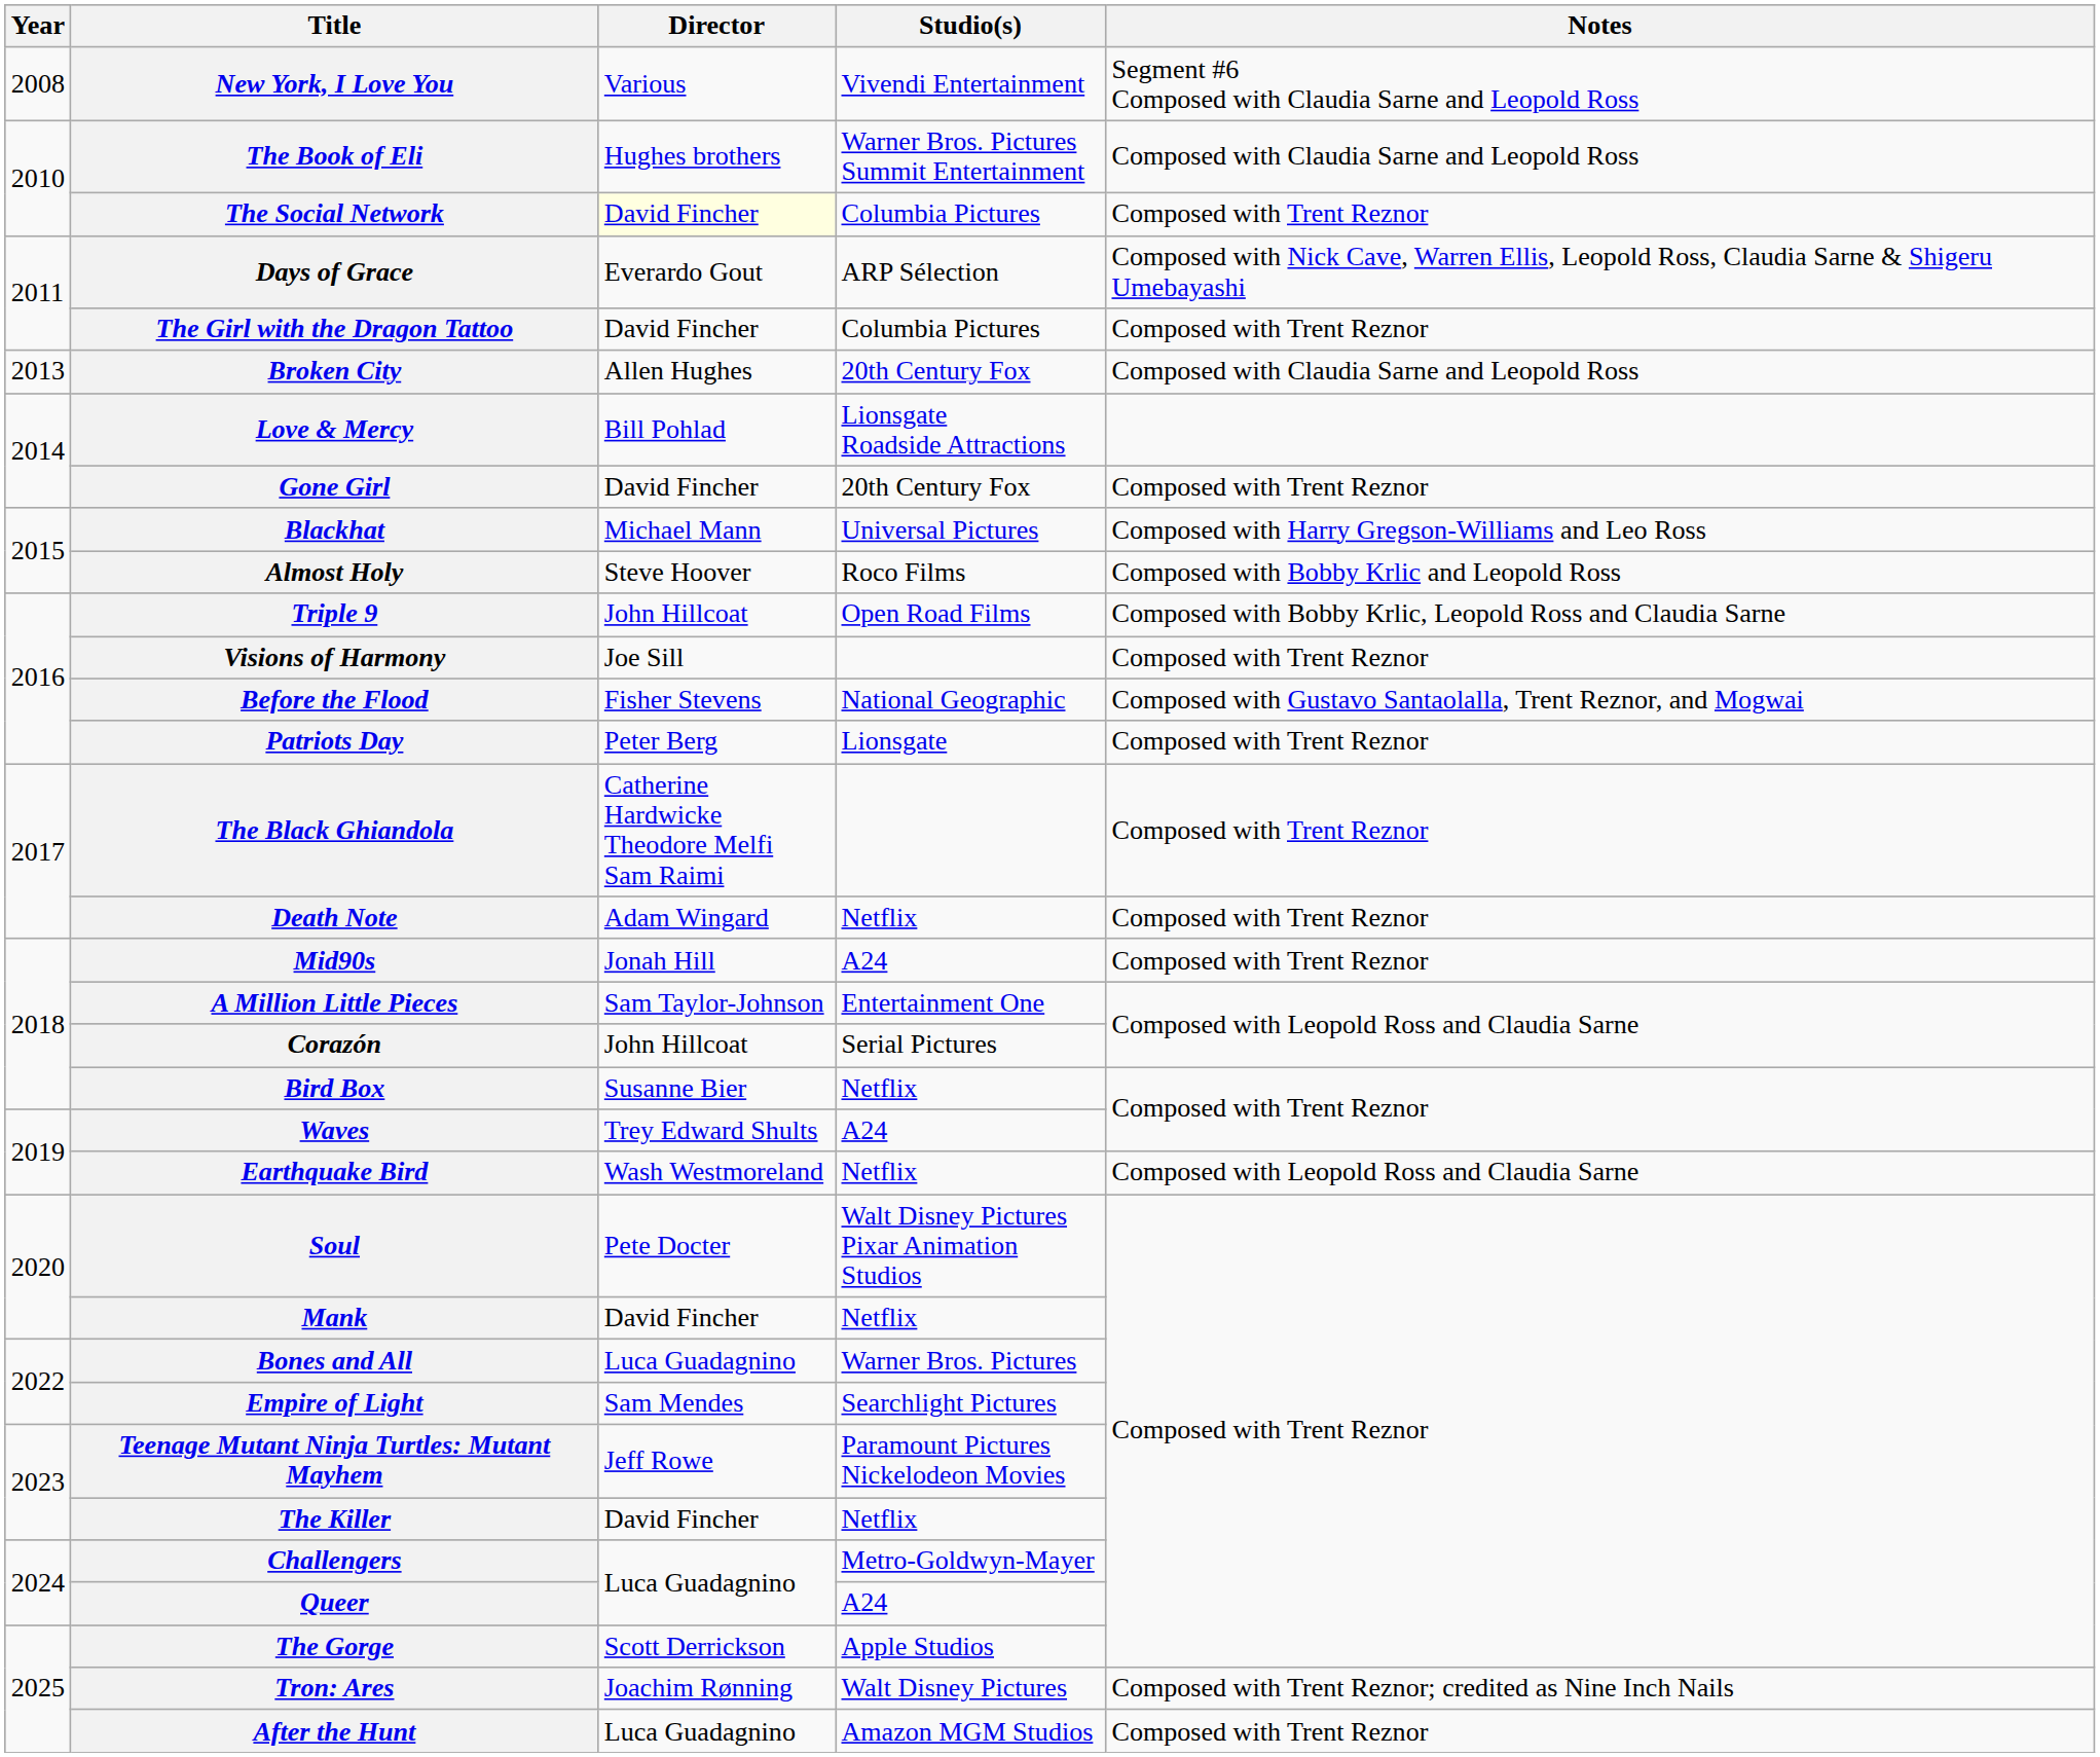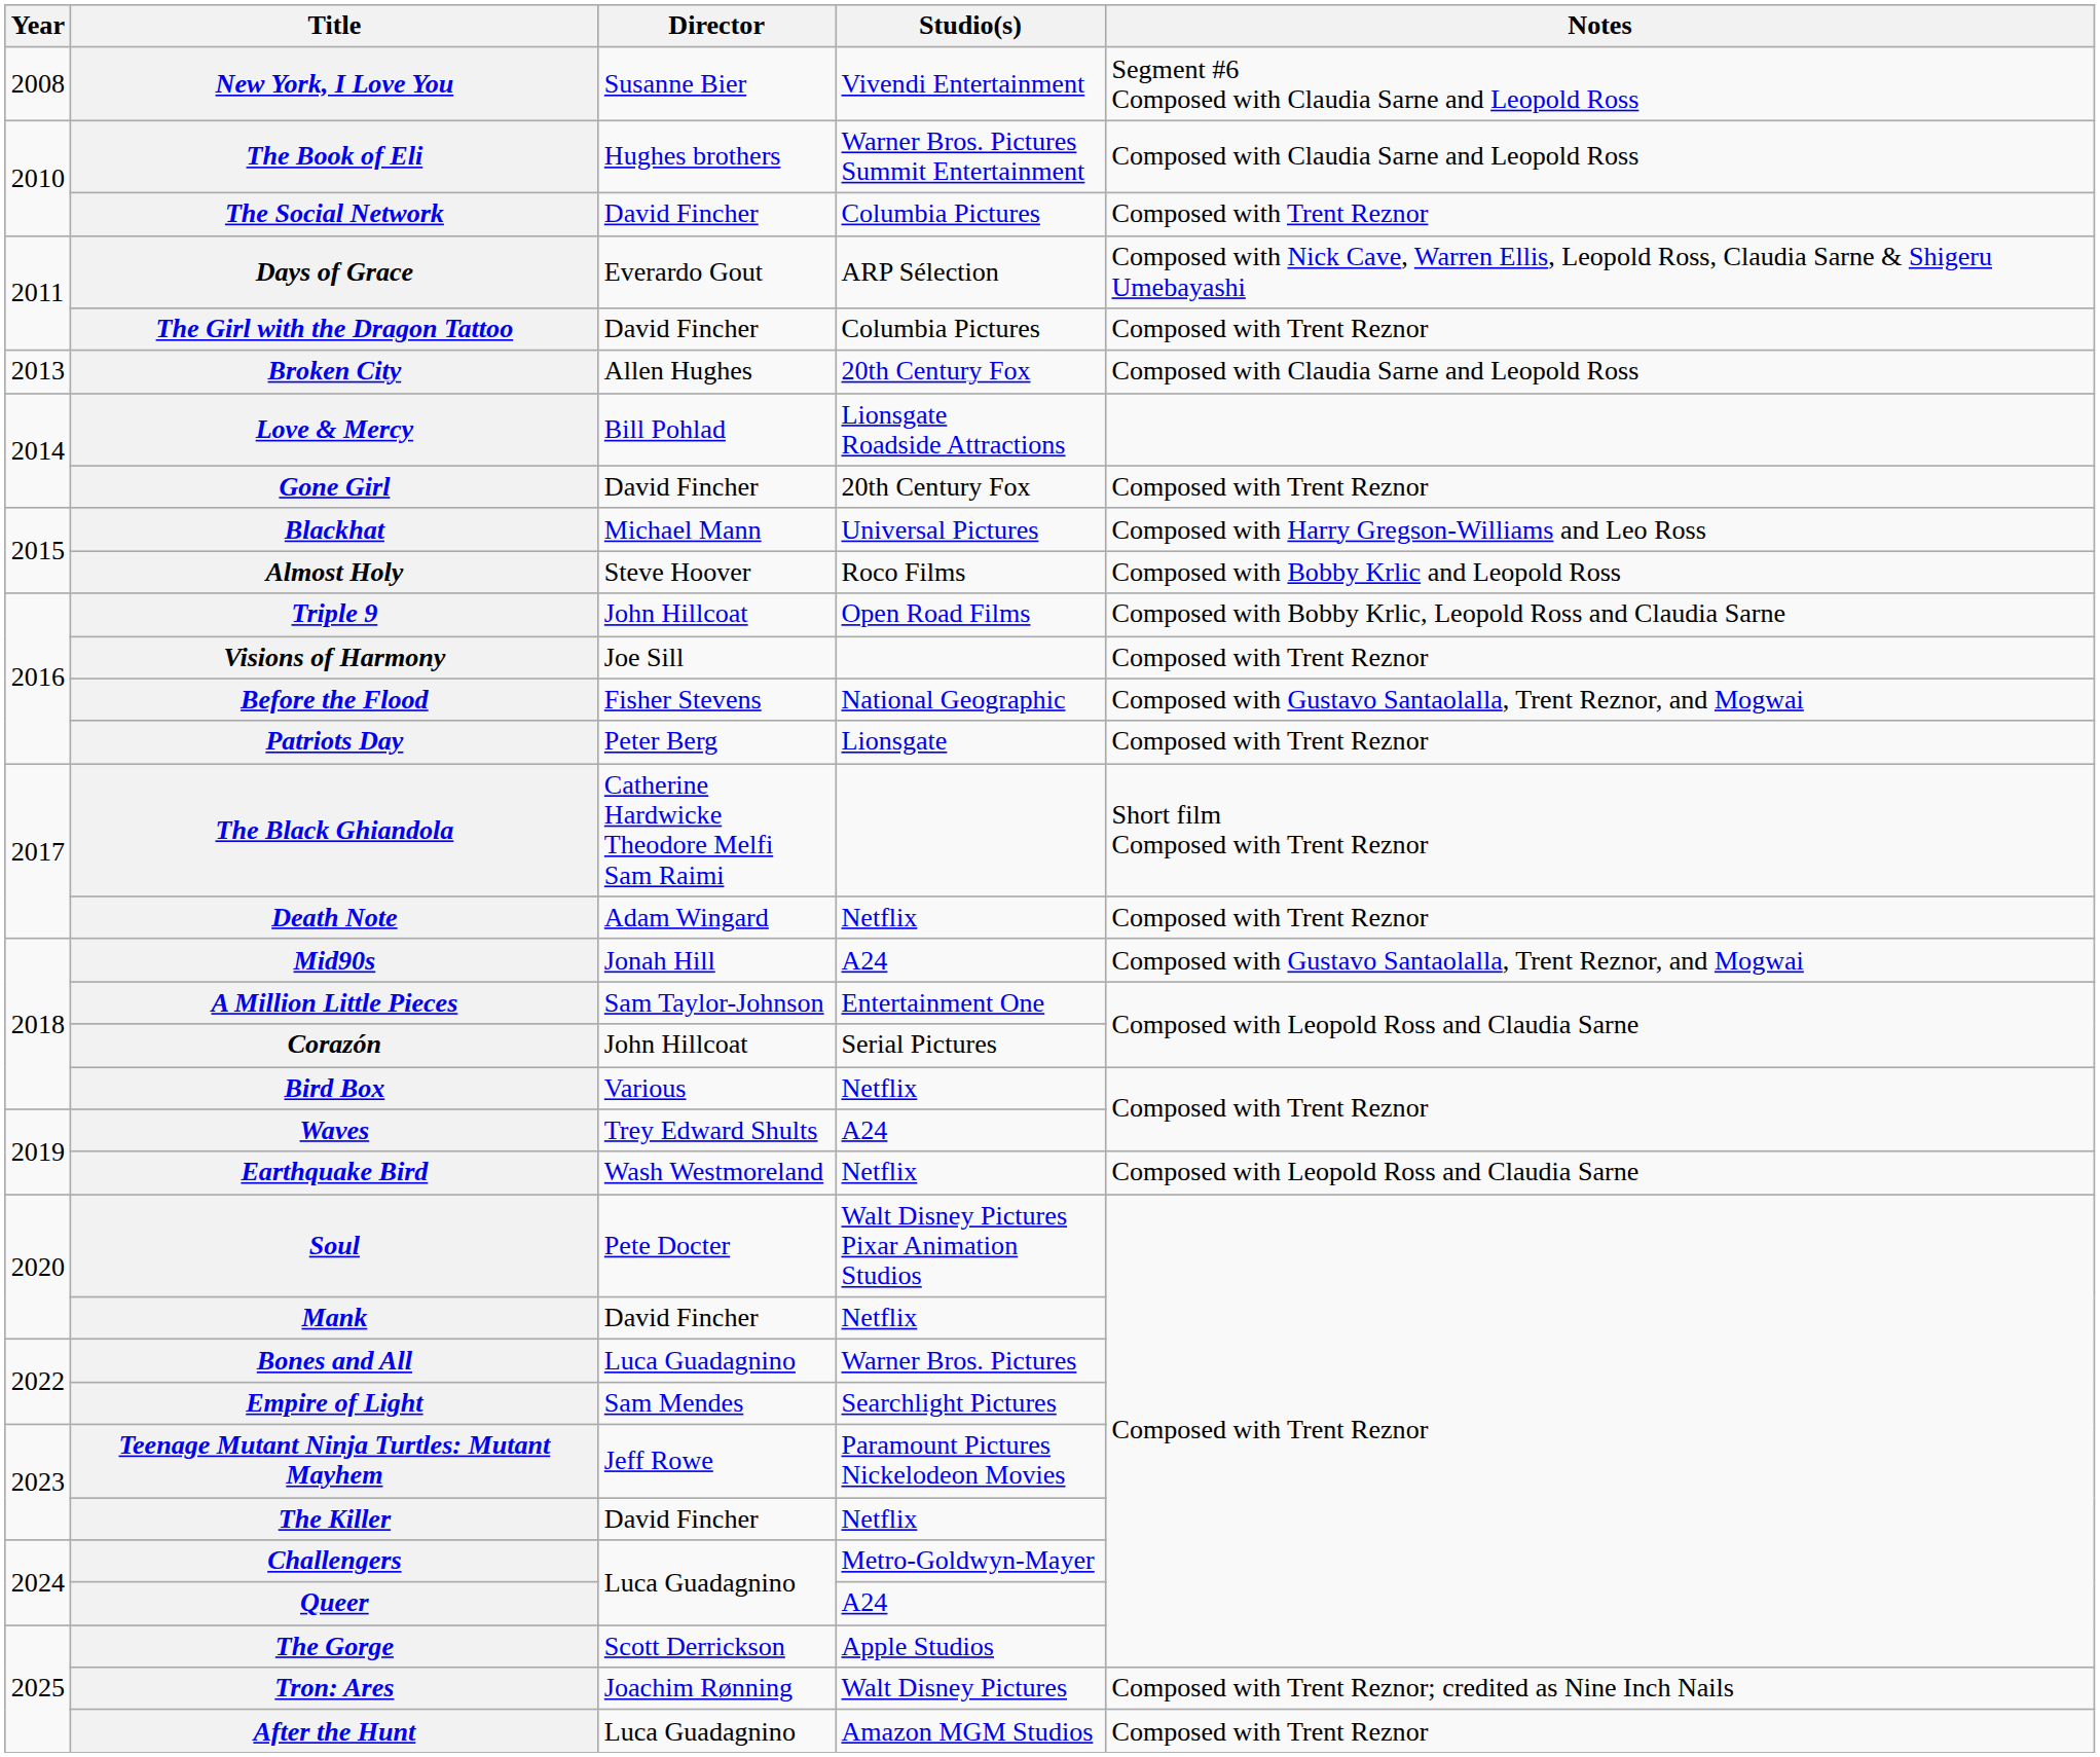New York, I Love You | Director: Various -> Susanne Bier
The Social Network | Director: lightyellow background -> no background
The Black Ghiandola | Notes: Composed with Trent Reznor -> Short film Composed with Trent Reznor
Mid90s | Notes: Composed with Trent Reznor -> Composed with Gustavo Santaolalla, Trent Reznor, and Mogwai
Bird Box | Director: Susanne Bier -> Various
